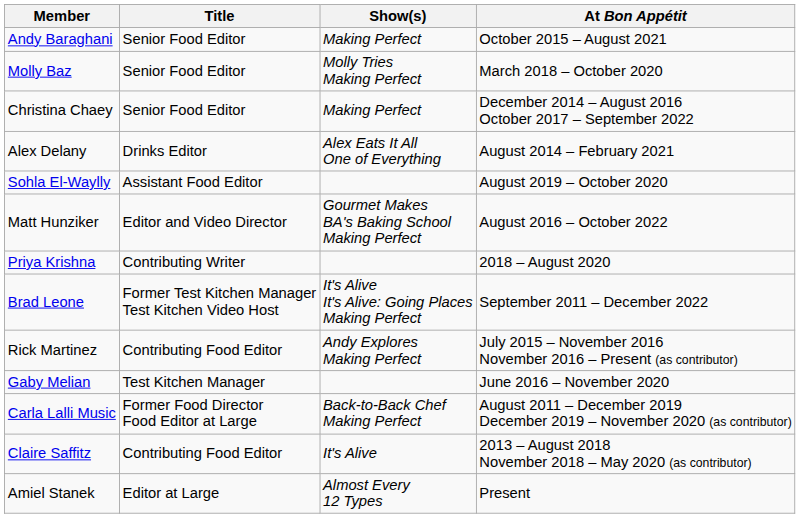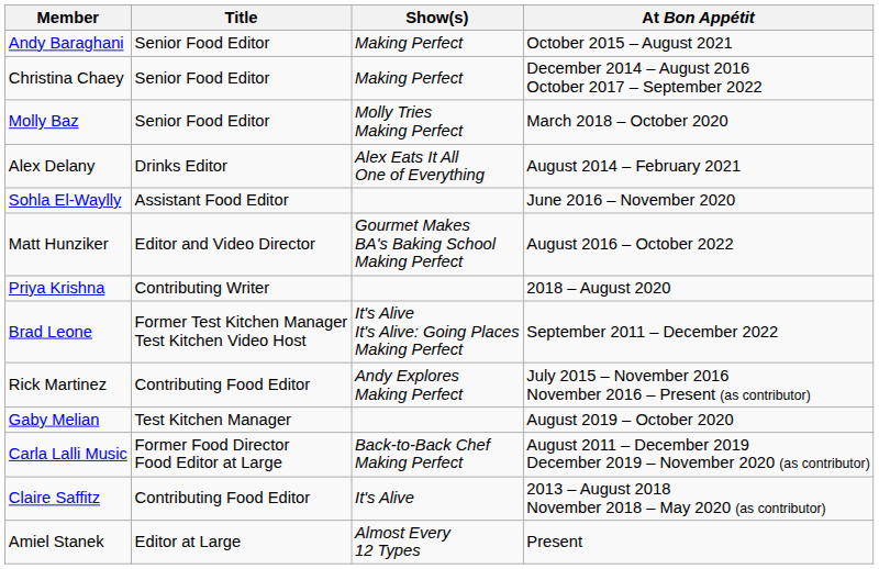rows swapped: Molly Baz <-> Christina Chaey
Sohla El-Waylly | At Bon Appétit: August 2019 – October 2020 -> June 2016 – November 2020
Gaby Melian | At Bon Appétit: June 2016 – November 2020 -> August 2019 – October 2020
